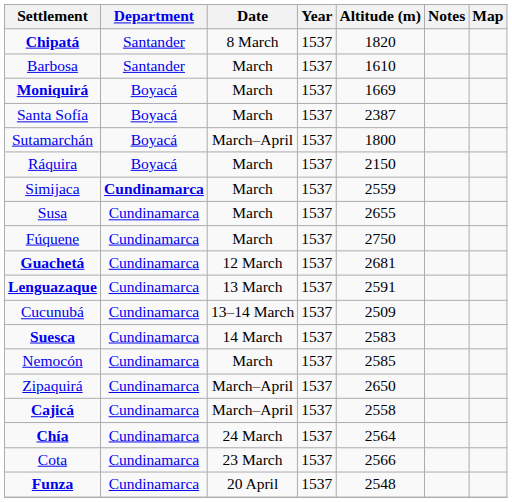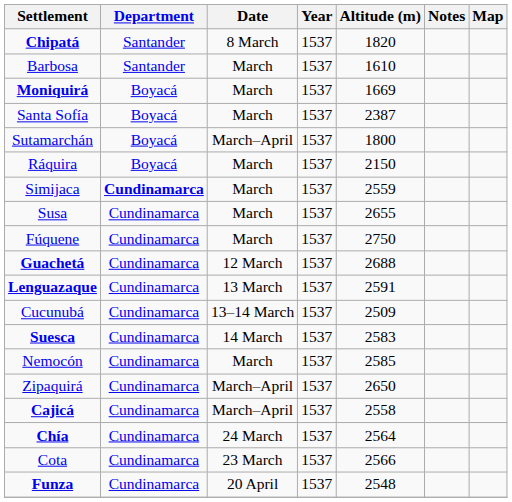Guachetá | Altitude (m): 2681 -> 2688
